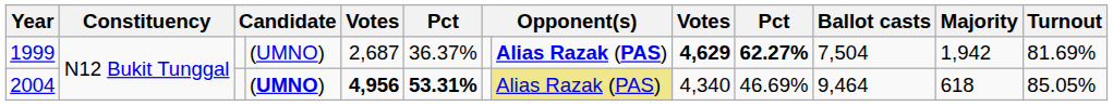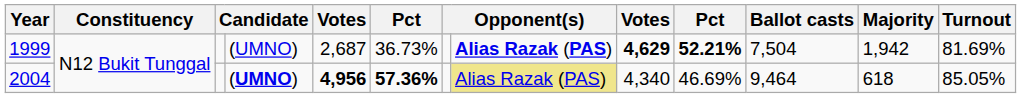1999 | column 6: 36.37% -> 36.73%
1999 | column 10: 62.27% -> 52.21%
2004 | column 6: 53.31% -> 57.36%
